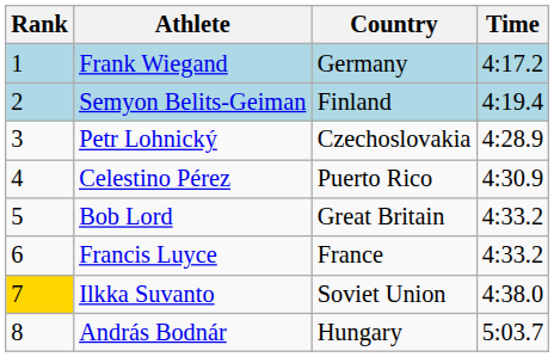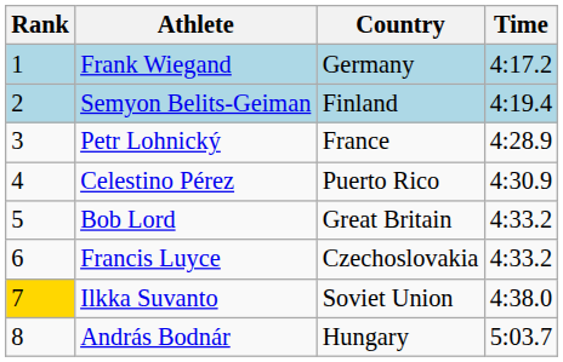Petr Lohnický | Country: Czechoslovakia -> France
Francis Luyce | Country: France -> Czechoslovakia
